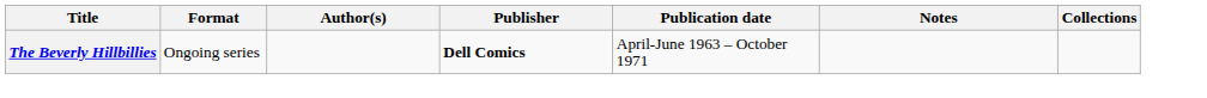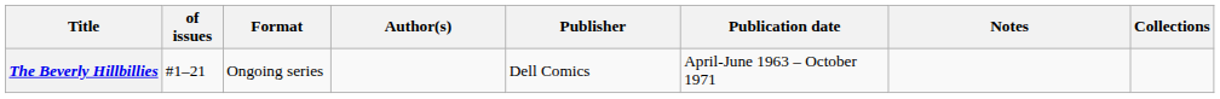+ column: of issues | #1–21
The Beverly Hillbillies | Publisher: bold -> normal
